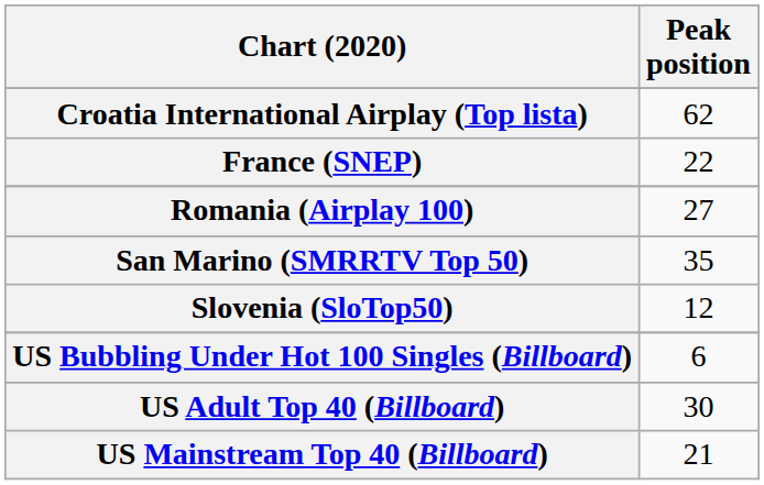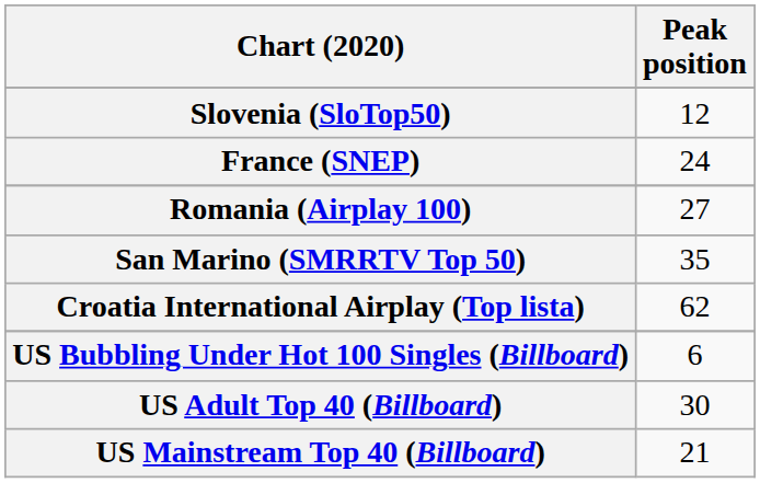rows swapped: Croatia International Airplay (Top lista) <-> Slovenia (SloTop50)
France (SNEP) | Peak position: 22 -> 24
